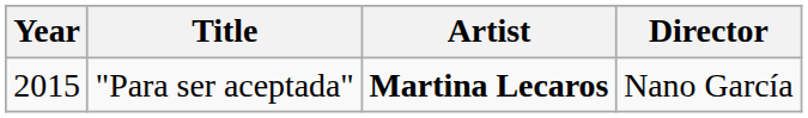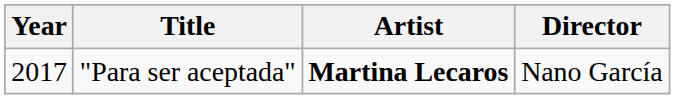"Para ser aceptada" | Year: 2015 -> 2017
